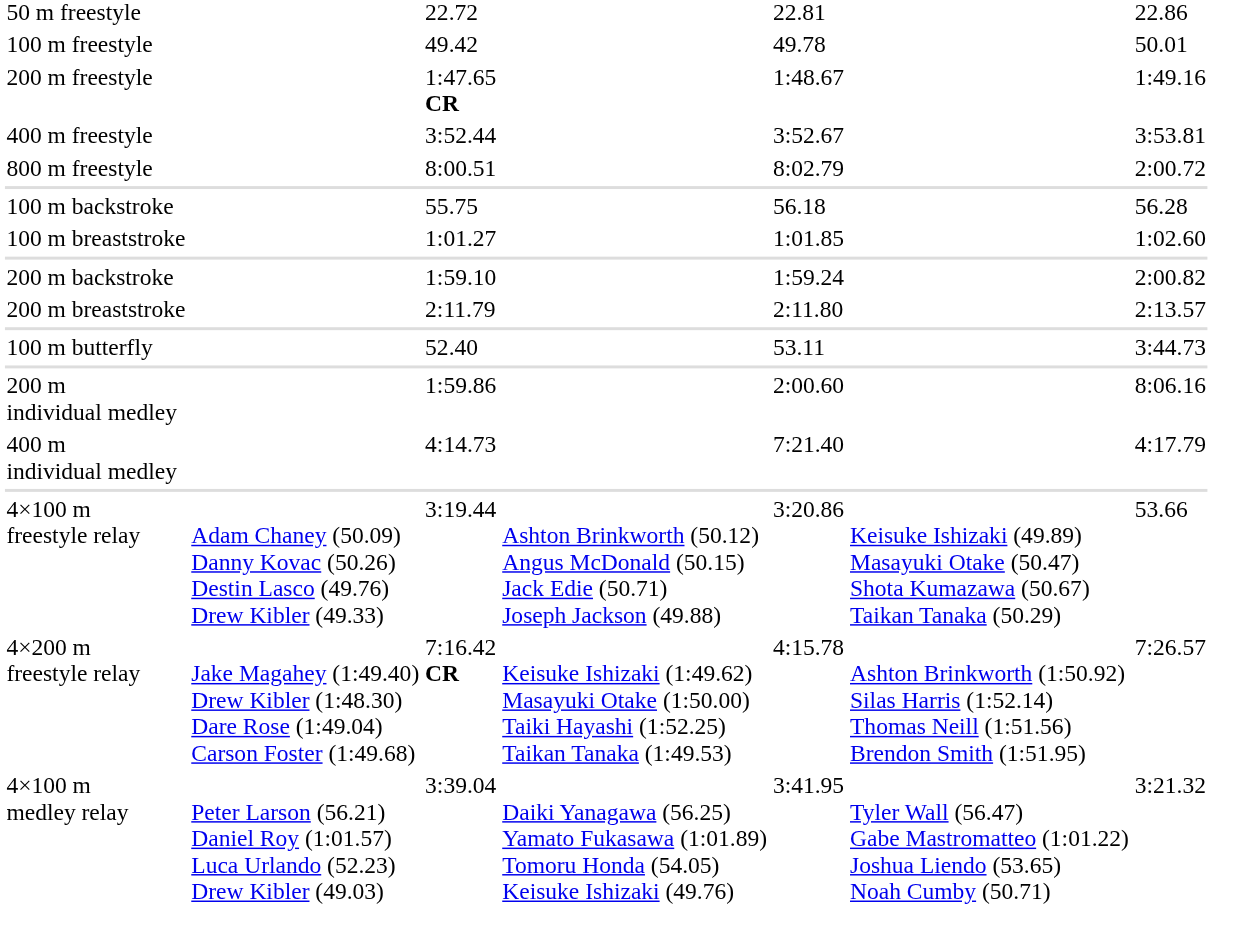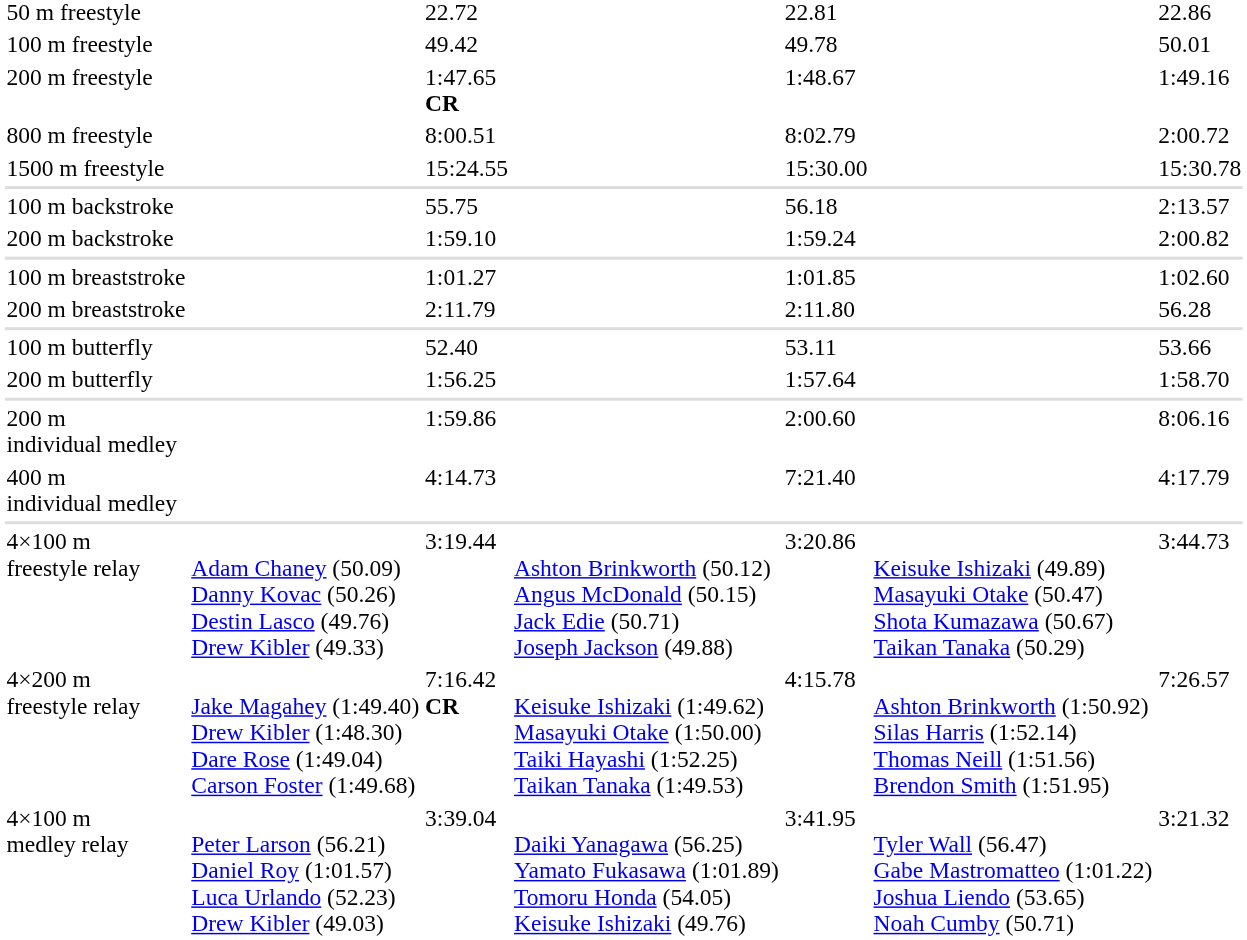- row: 400 m freestyle | 3:52.44 | 3:52.67 | 3:53.81
+ row: 1500 m freestyle | 15:24.55 | 15:30.00 | 15:30.78
100 m backstroke | column 7: 56.28 -> 2:13.57
rows swapped: 200 m backstroke <-> 100 m breaststroke
200 m breaststroke | column 7: 2:13.57 -> 56.28
100 m butterfly | column 7: 3:44.73 -> 53.66
+ row: 200 m butterfly | 1:56.25 | 1:57.64 | 1:58.70
4×100 m freestyle relay | column 7: 53.66 -> 3:44.73
